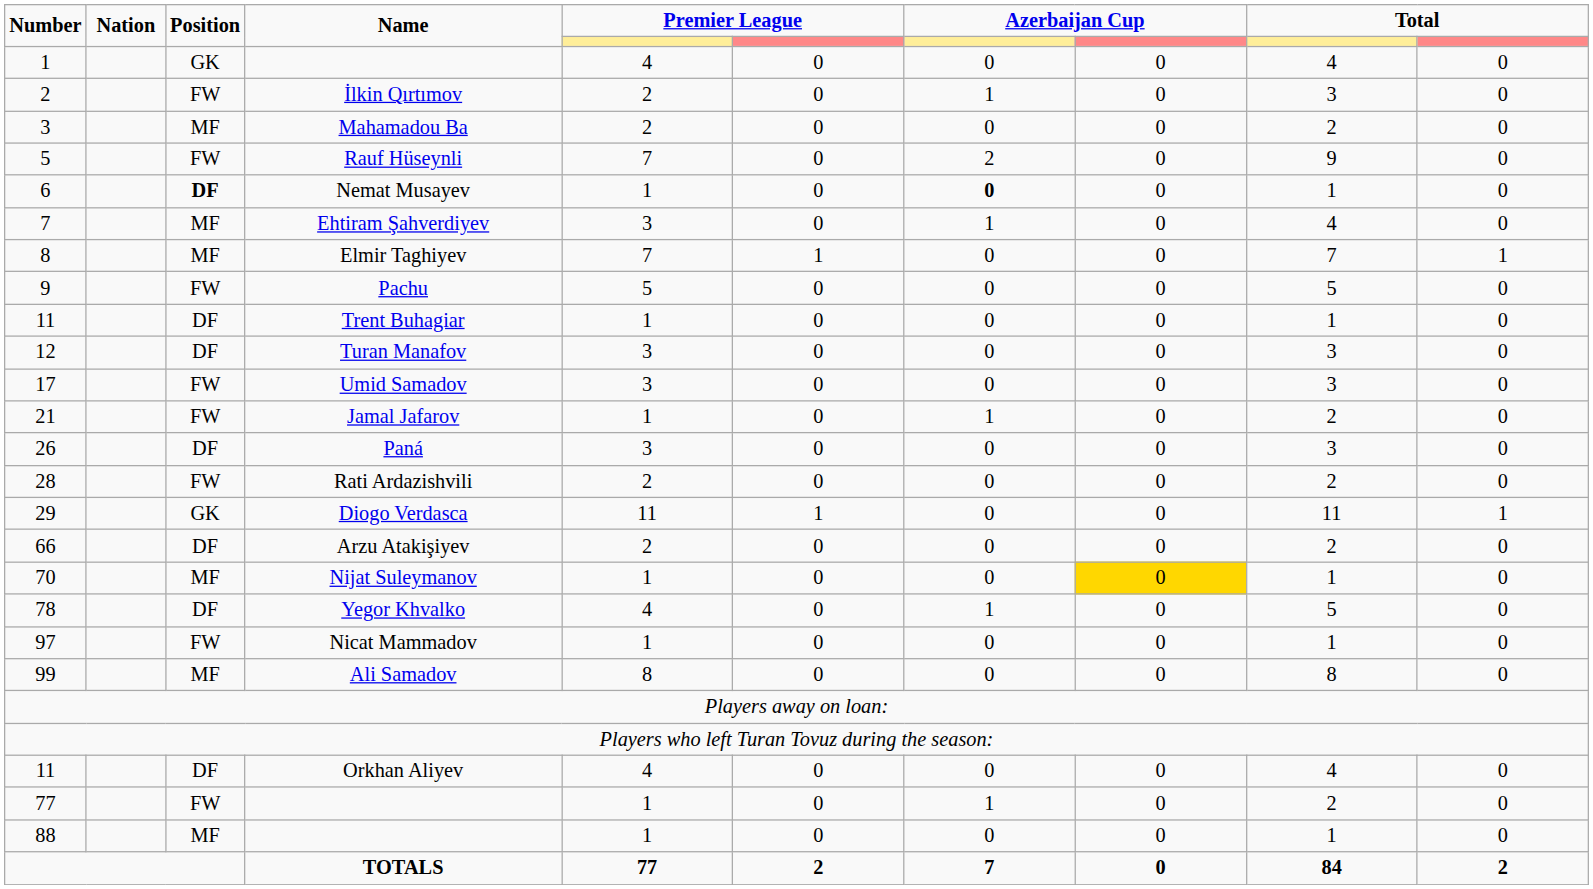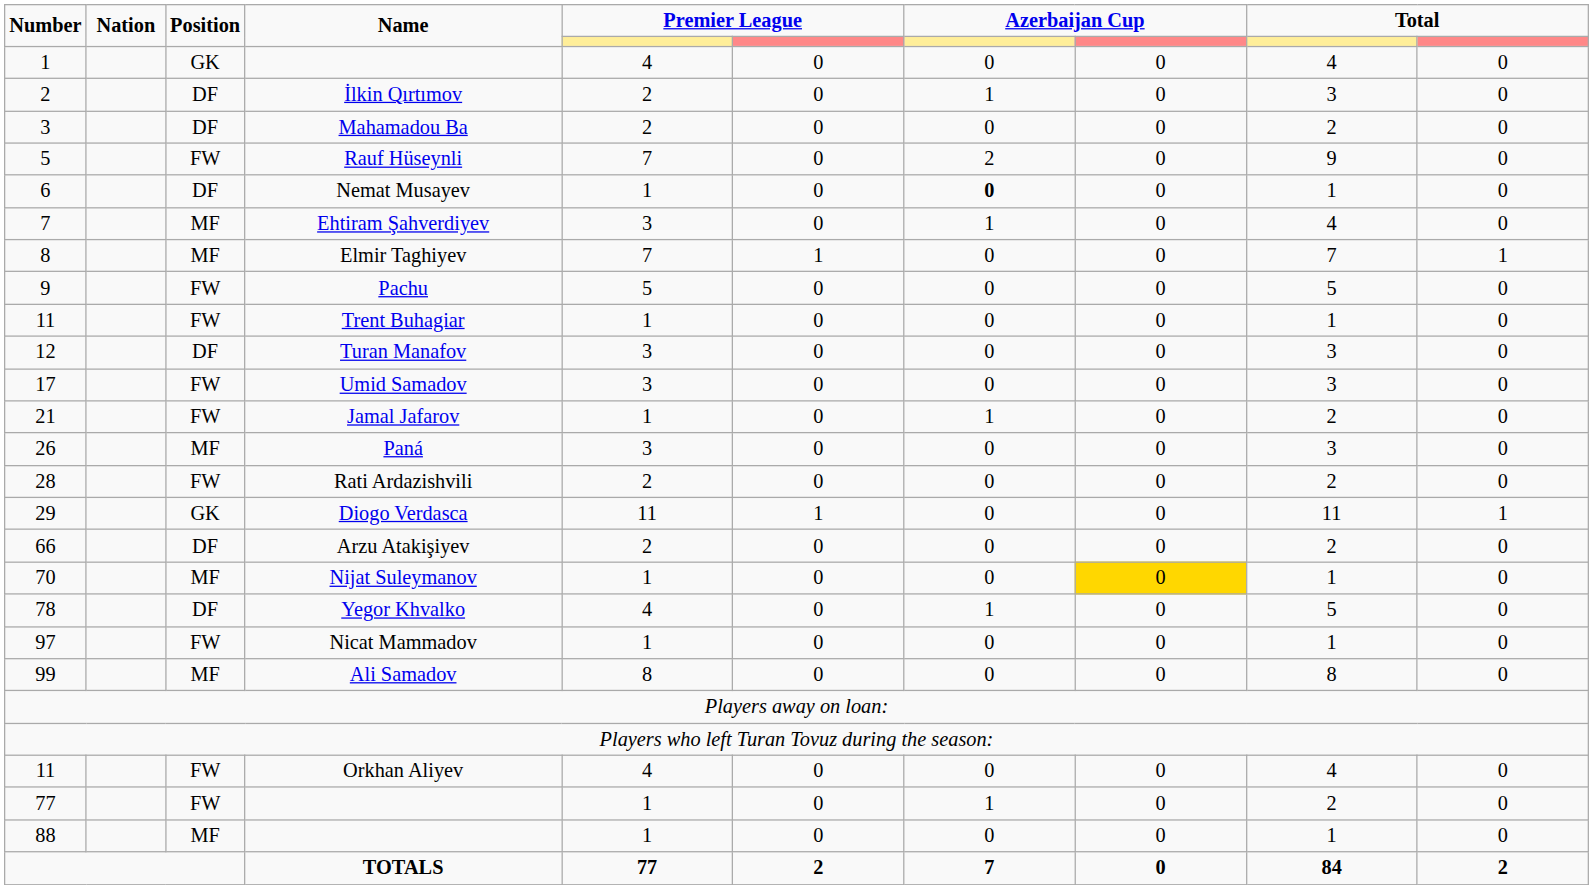İlkin Qırtımov | Position: FW -> DF
Mahamadou Ba | Position: MF -> DF
Nemat Musayev | Position: bold -> normal
Trent Buhagiar | Position: DF -> FW
Paná | Position: DF -> MF
Orkhan Aliyev | Position: DF -> FW
